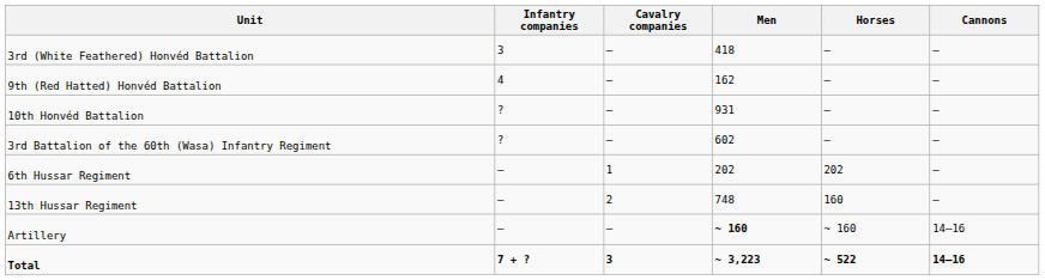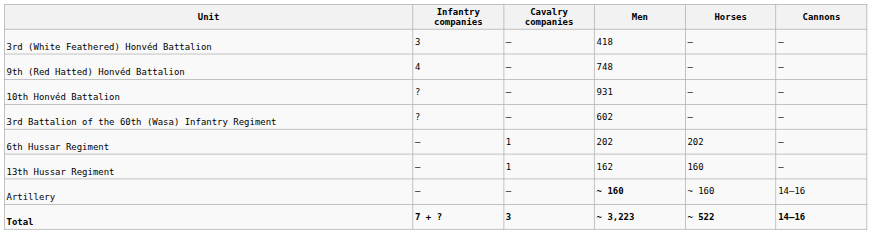9th (Red Hatted) Honvéd Battalion | Men: 162 -> 748
13th Hussar Regiment | Cavalry companies: 2 -> 1
13th Hussar Regiment | Men: 748 -> 162
